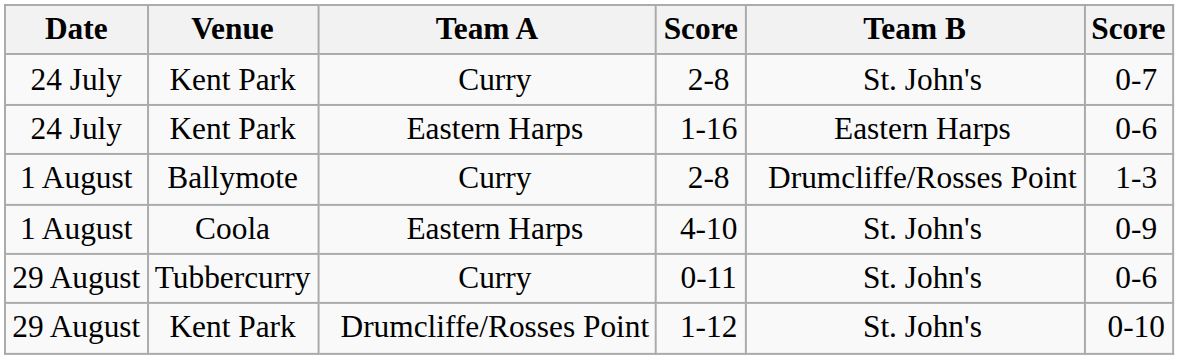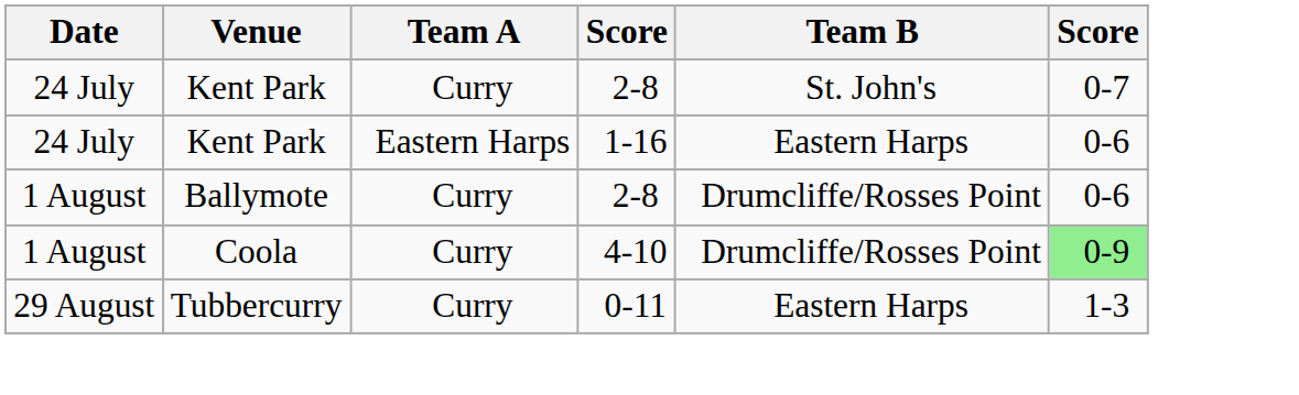1 August / 2-8 | column 6: 1-3 -> 0-6
4-10 | Team A: Eastern Harps -> Curry
4-10 | Team B: St. John's -> Drumcliffe/Rosses Point
4-10 | column 6: no background -> lightgreen background
0-11 | Team B: St. John's -> Eastern Harps
0-11 | column 6: 0-6 -> 1-3
- row: 29 August | Kent Park | Drumcliffe/Rosses Point | 1-12 | St. John's | 0-10
